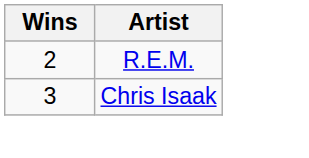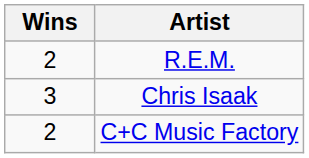+ row: 2 | C+C Music Factory
